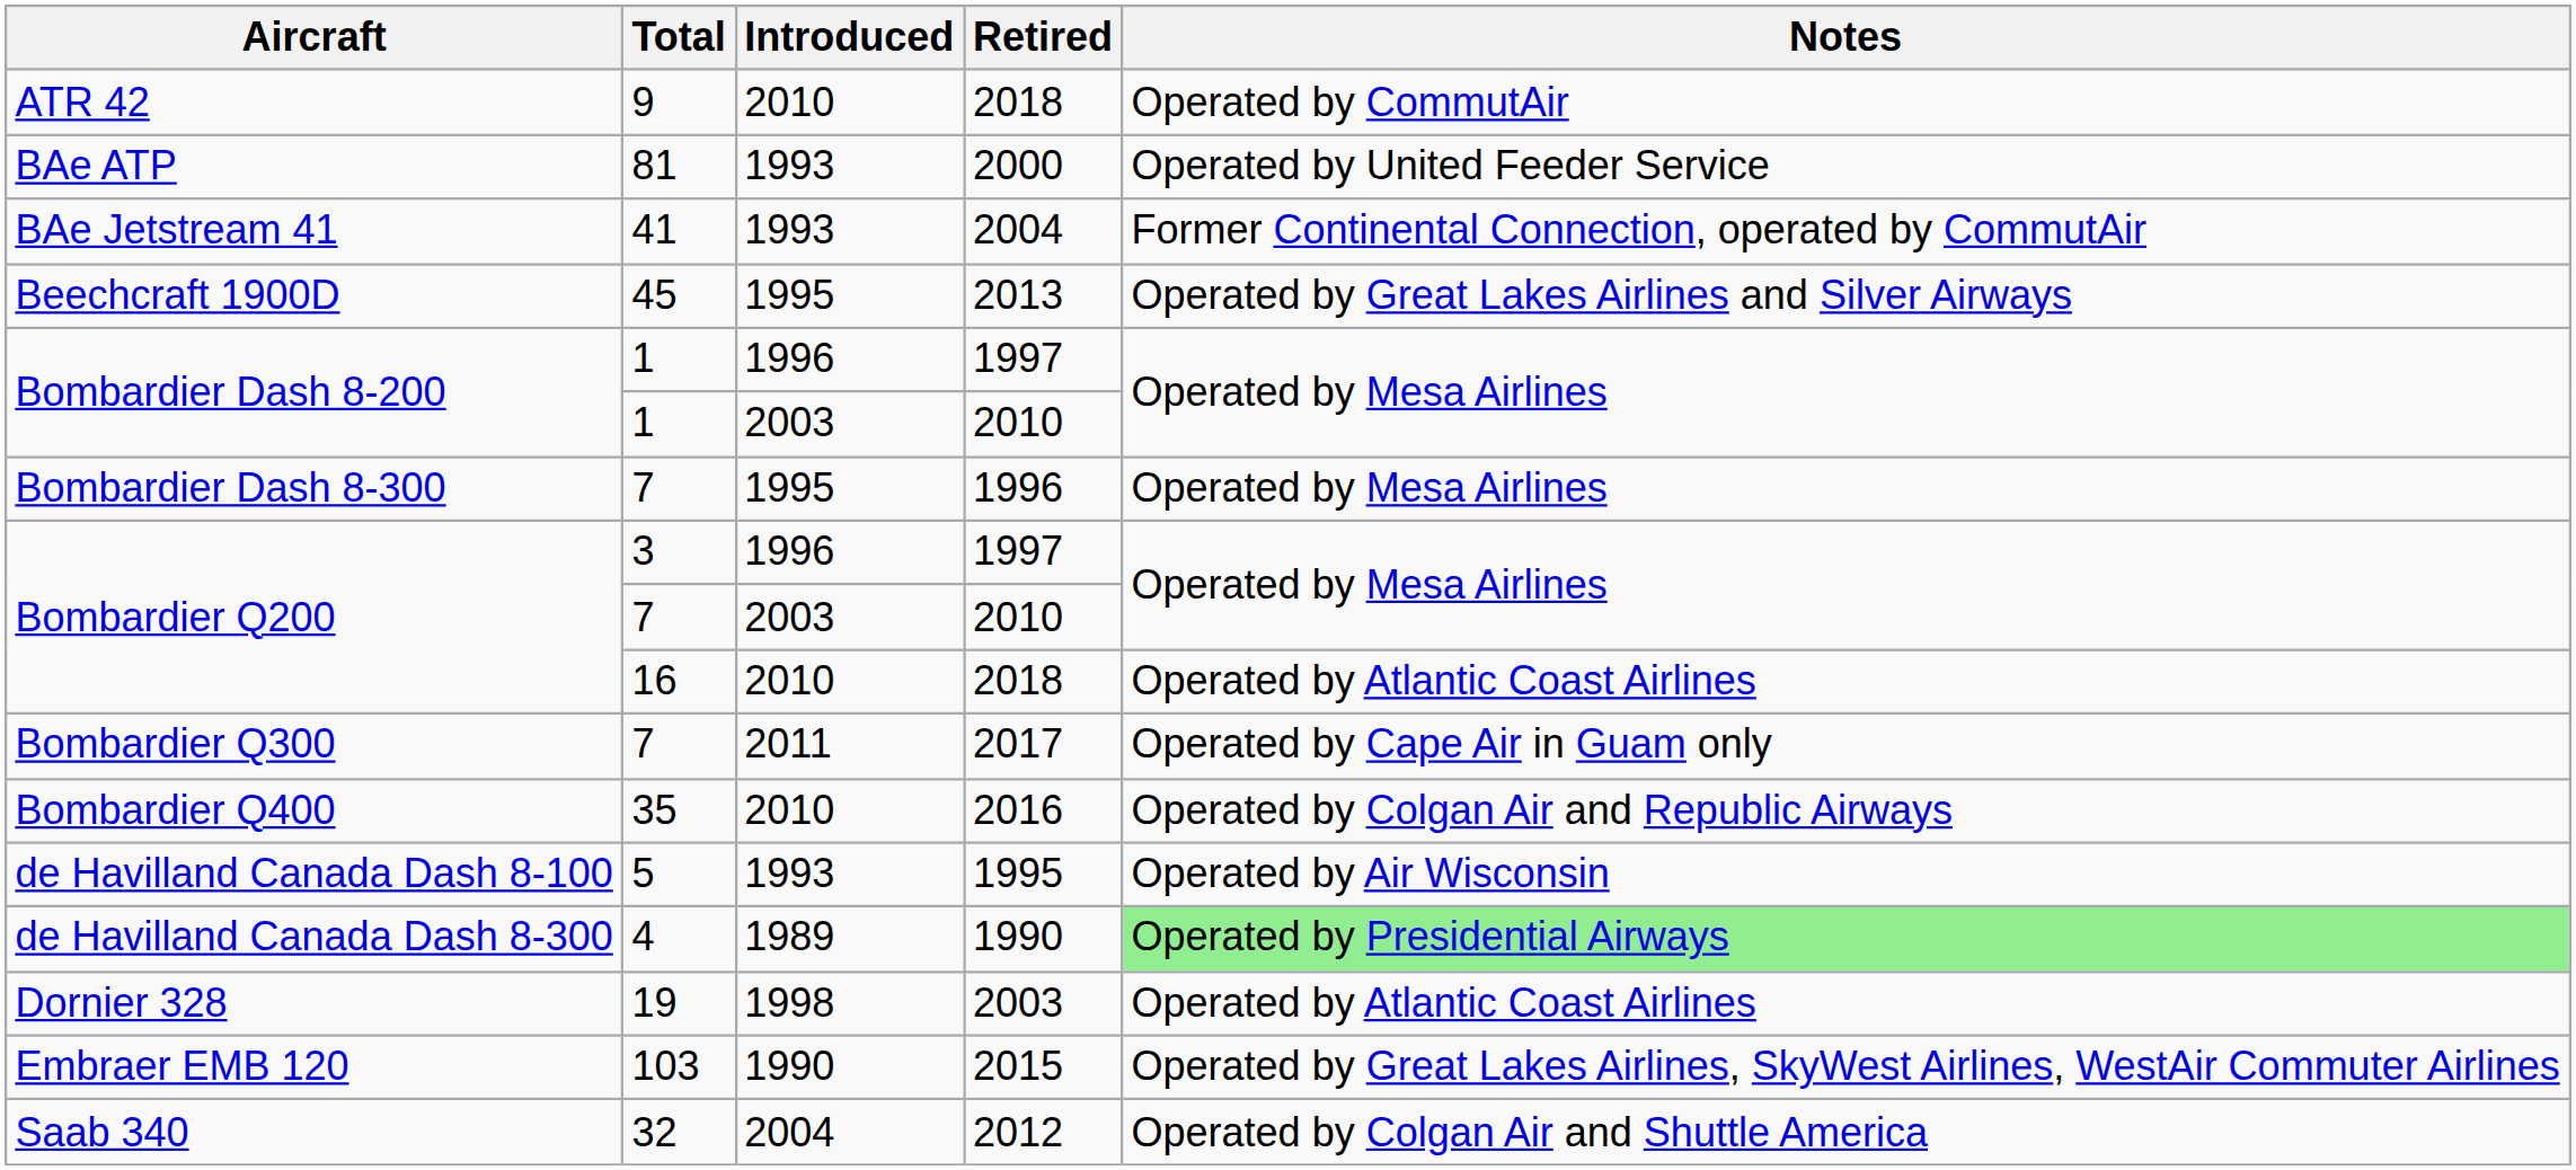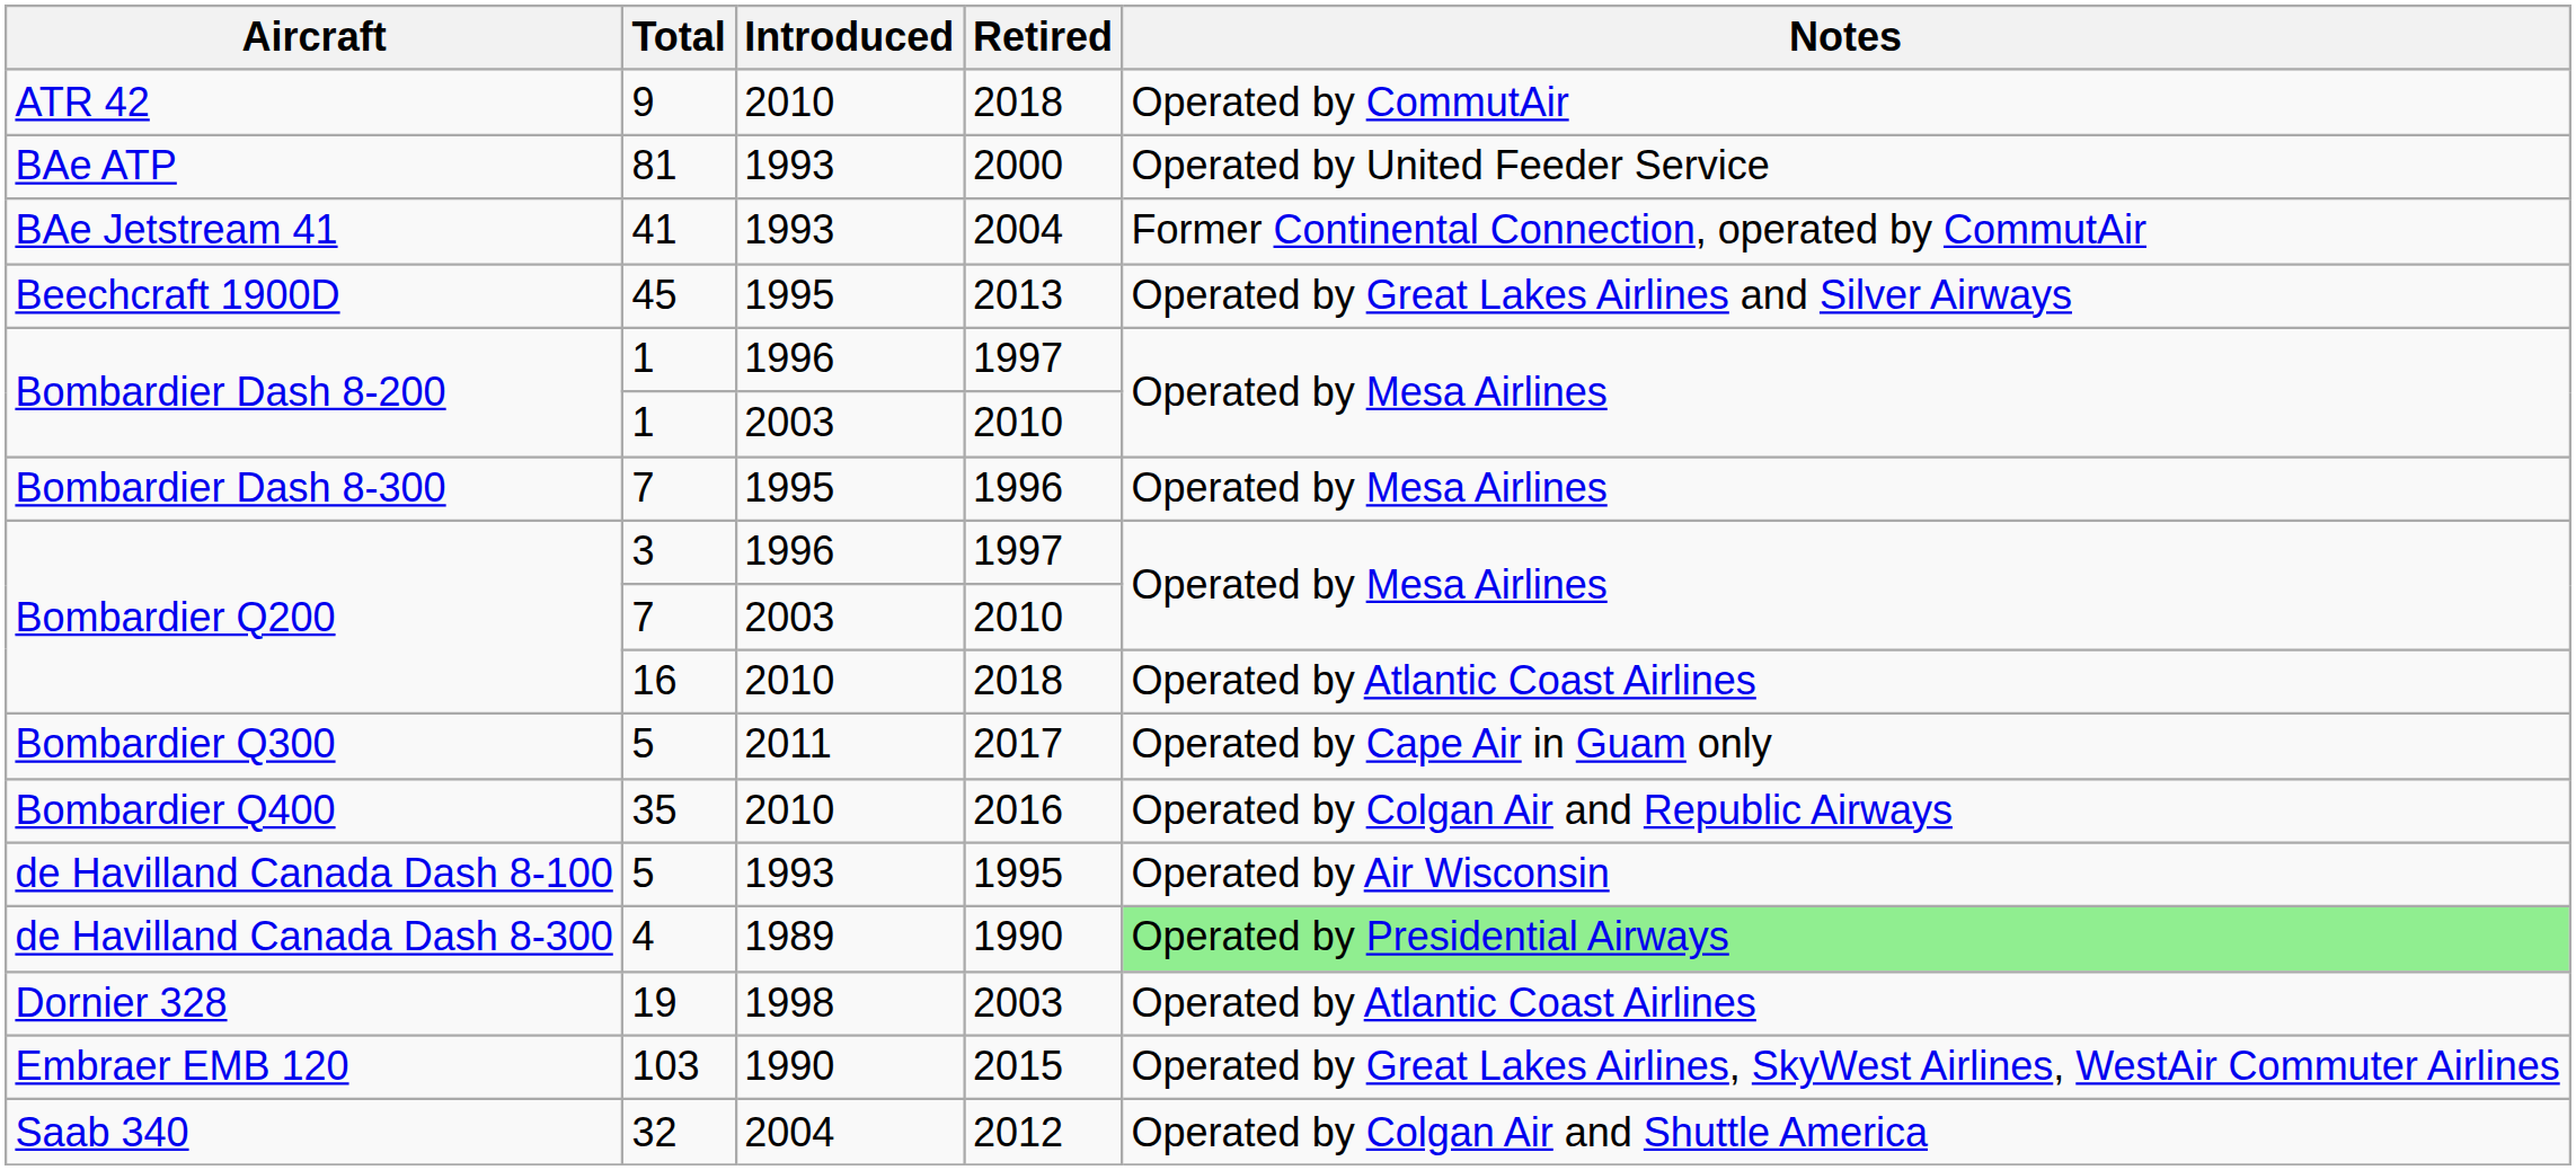Bombardier Q300 | Total: 7 -> 5
